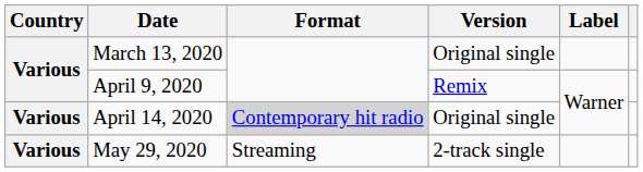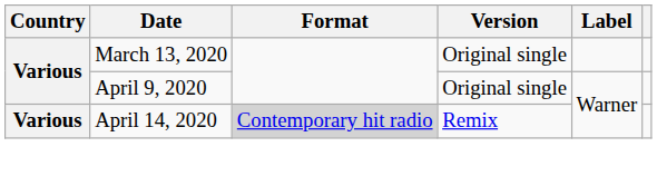April 9, 2020 | Version: Remix -> Original single
April 14, 2020 | Version: Original single -> Remix
- row: Various | May 29, 2020 | Streaming | 2-track single
